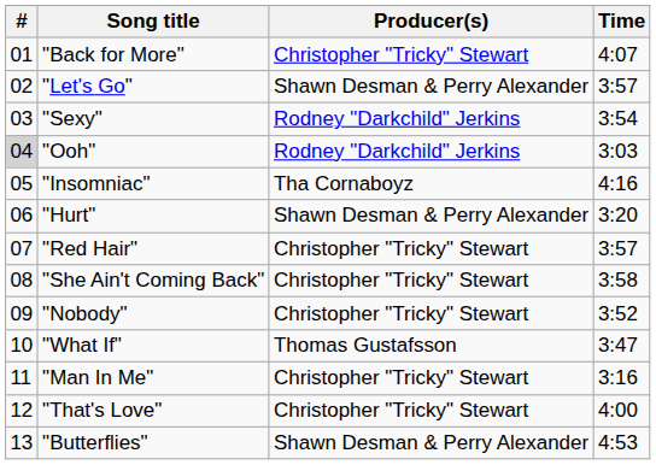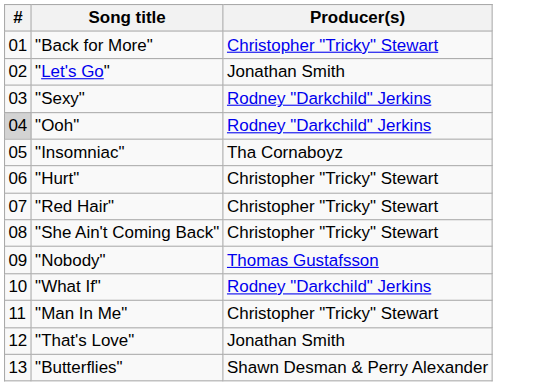- column: Time | 4:07 | 3:57 | 3:54 | 3:03 | 4:16 | 3:20 | 3:57 | 3:58 | 3:52 | 3:47 | 3:16 | 4:00 | 4:53
"Let's Go" | Producer(s): Shawn Desman & Perry Alexander -> Jonathan Smith
"Hurt" | Producer(s): Shawn Desman & Perry Alexander -> Christopher "Tricky" Stewart
"Nobody" | Producer(s): Christopher "Tricky" Stewart -> Thomas Gustafsson
"What If" | Producer(s): Thomas Gustafsson -> Rodney "Darkchild" Jerkins
"That's Love" | Producer(s): Christopher "Tricky" Stewart -> Jonathan Smith
